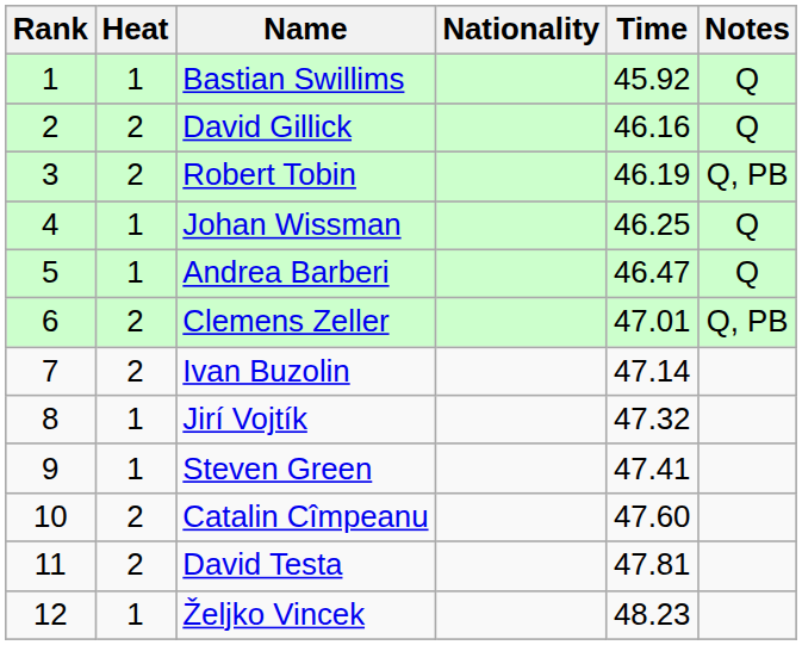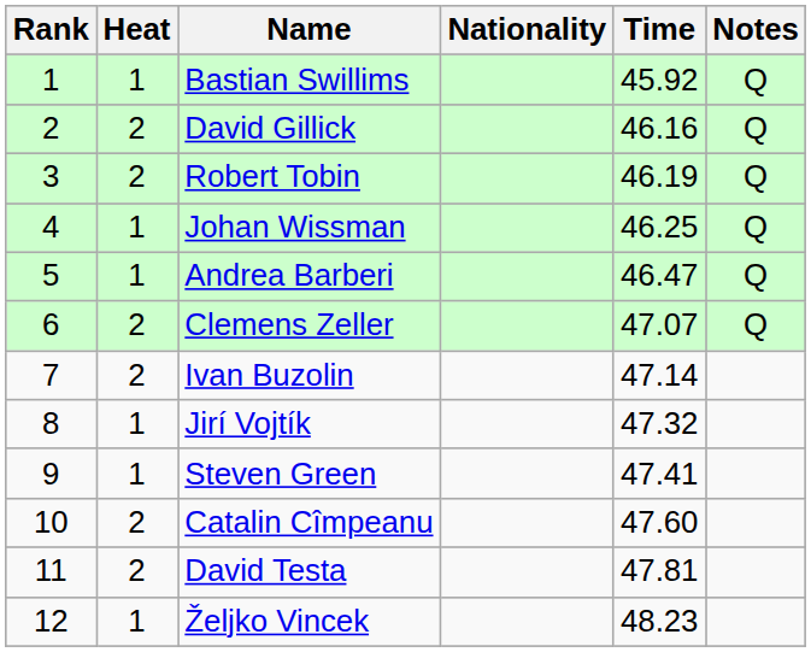Robert Tobin | Notes: Q, PB -> Q
Clemens Zeller | Time: 47.01 -> 47.07
Clemens Zeller | Notes: Q, PB -> Q
